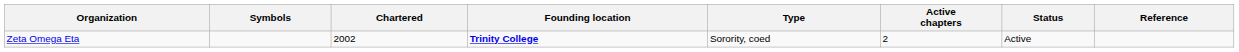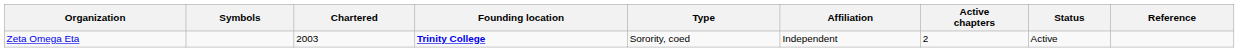+ column: Affiliation | Independent
Zeta Omega Eta | Chartered: 2002 -> 2003
